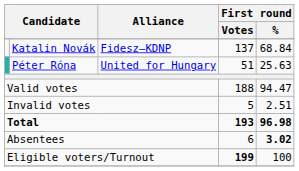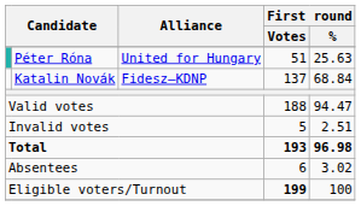rows swapped: Katalin Novák <-> Péter Róna
Absentees | First round / %: bold -> normal
